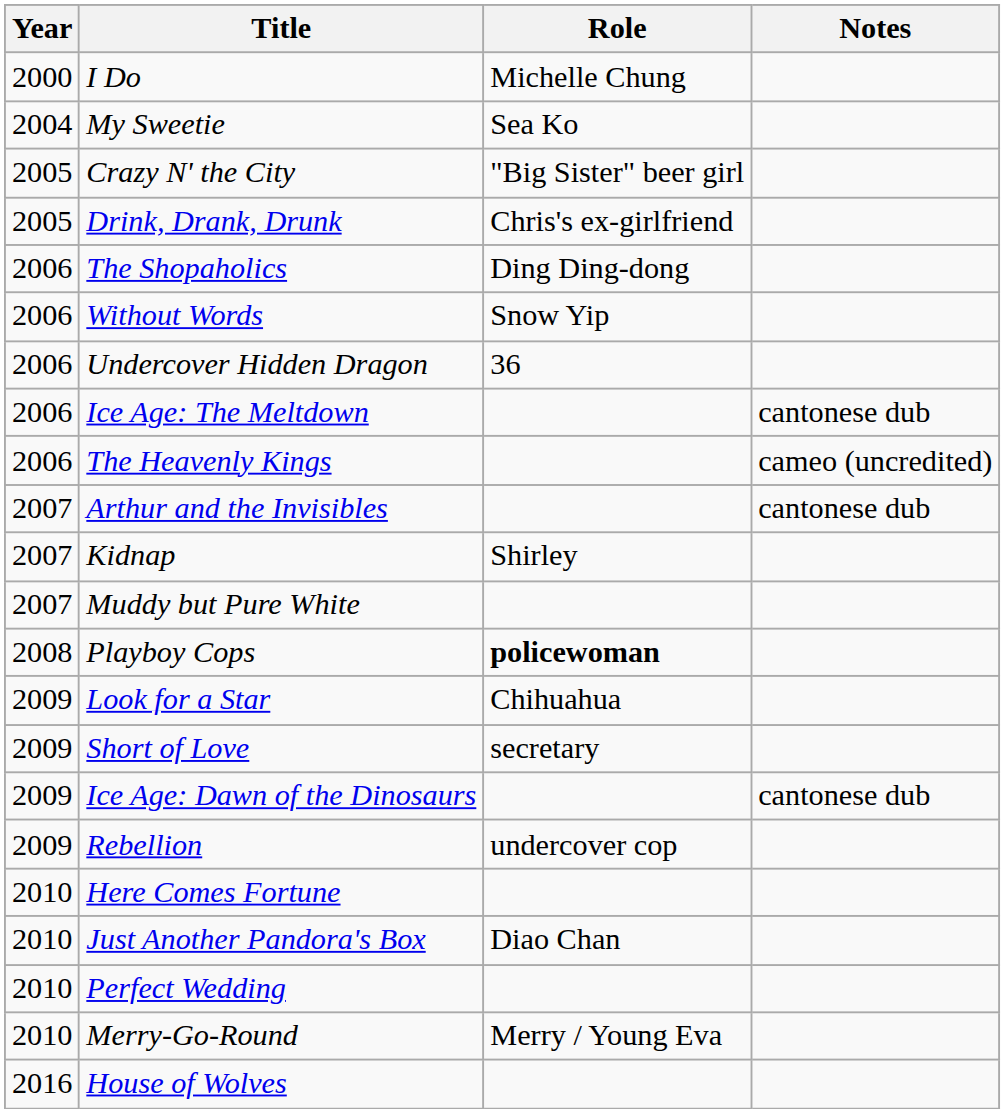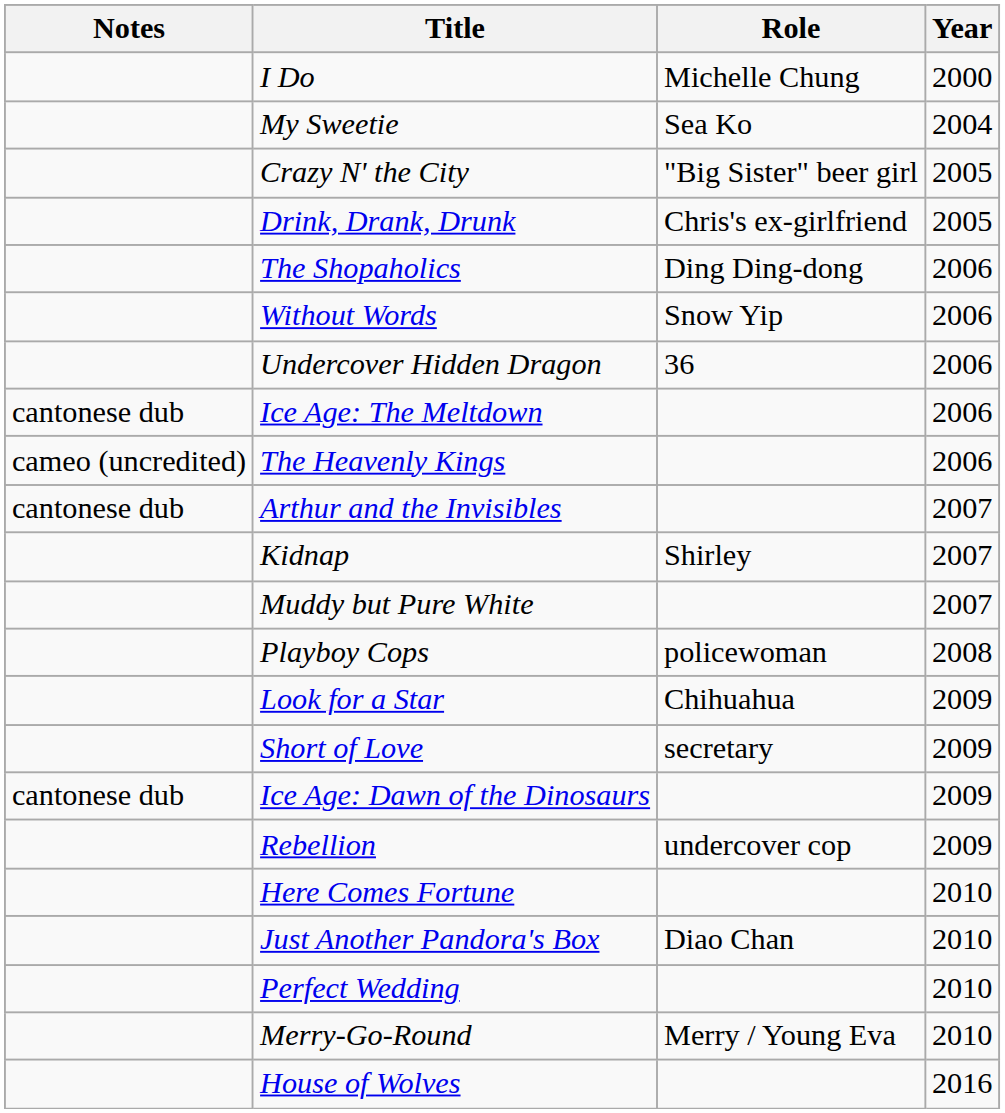columns swapped: Year <-> Notes
Playboy Cops | Role: bold -> normal
